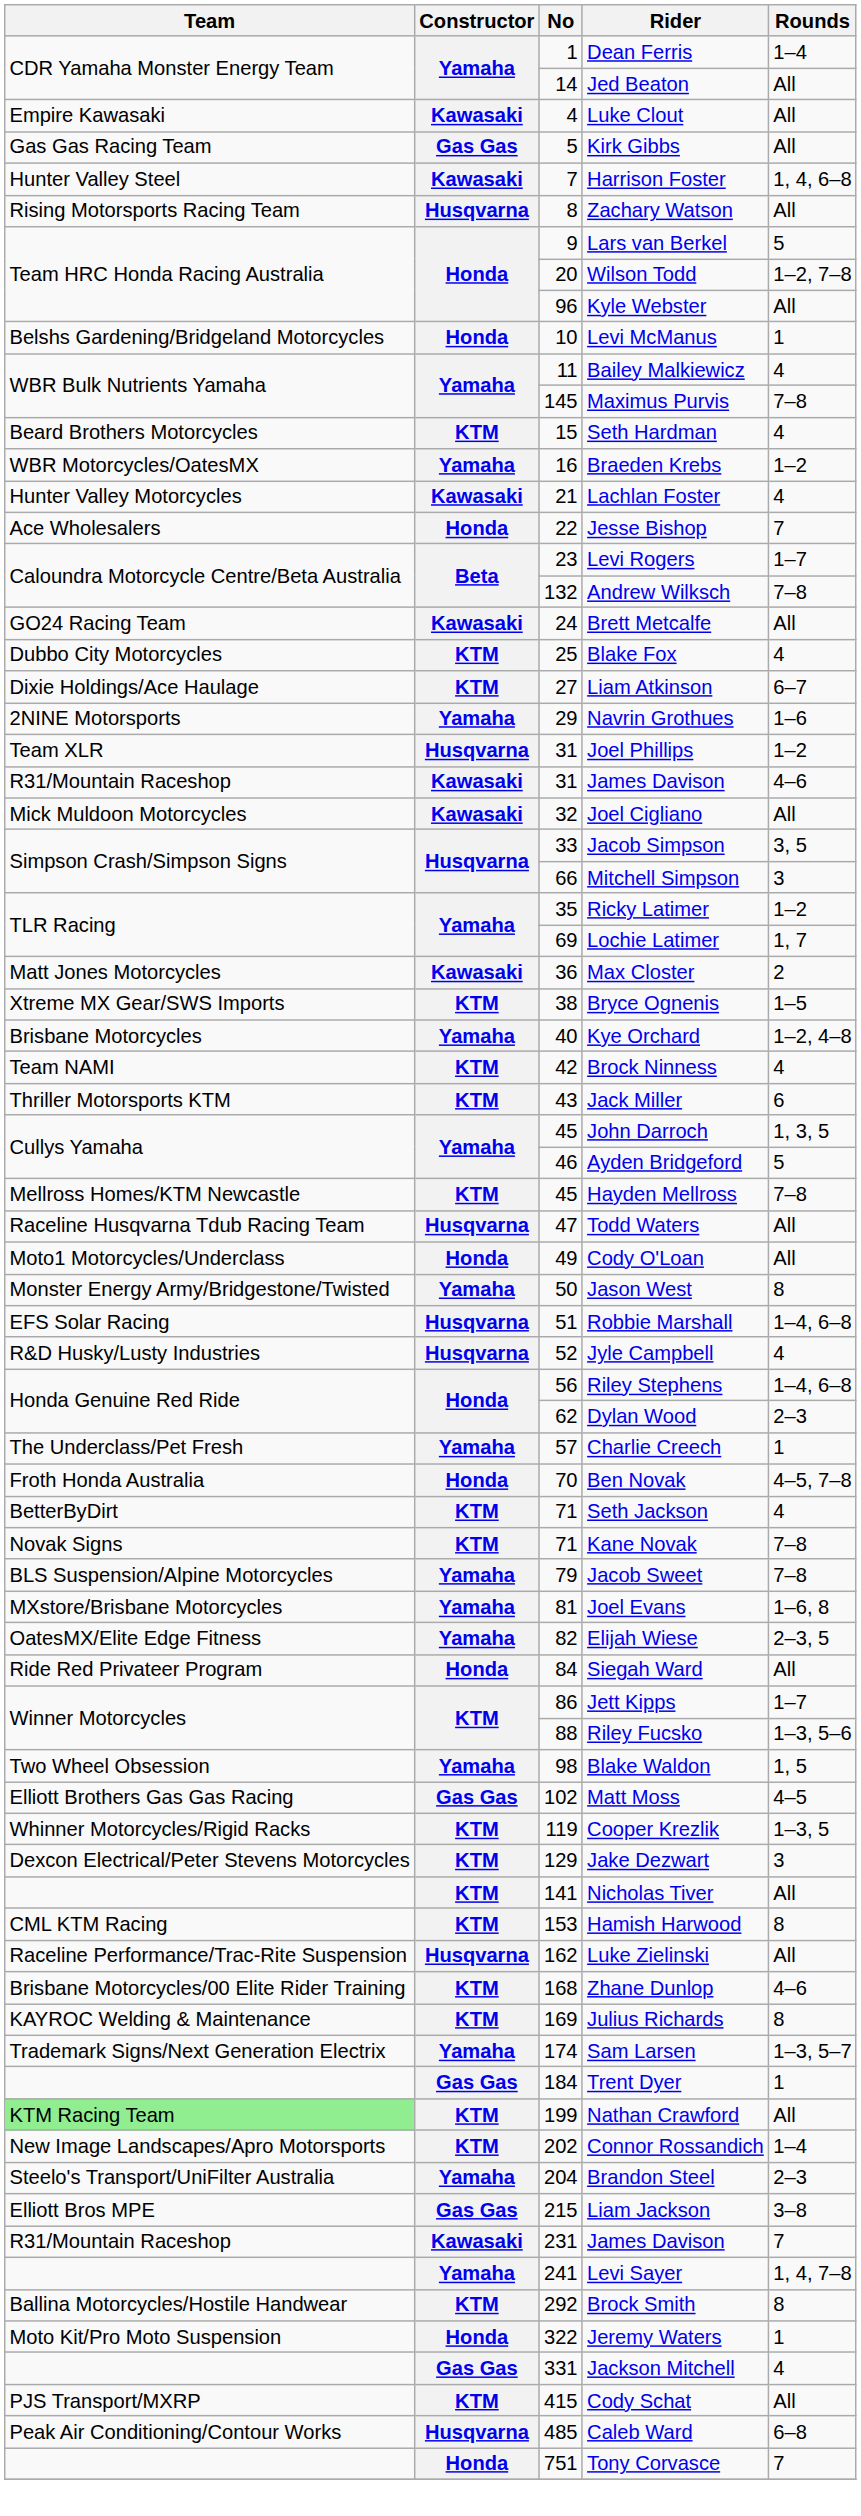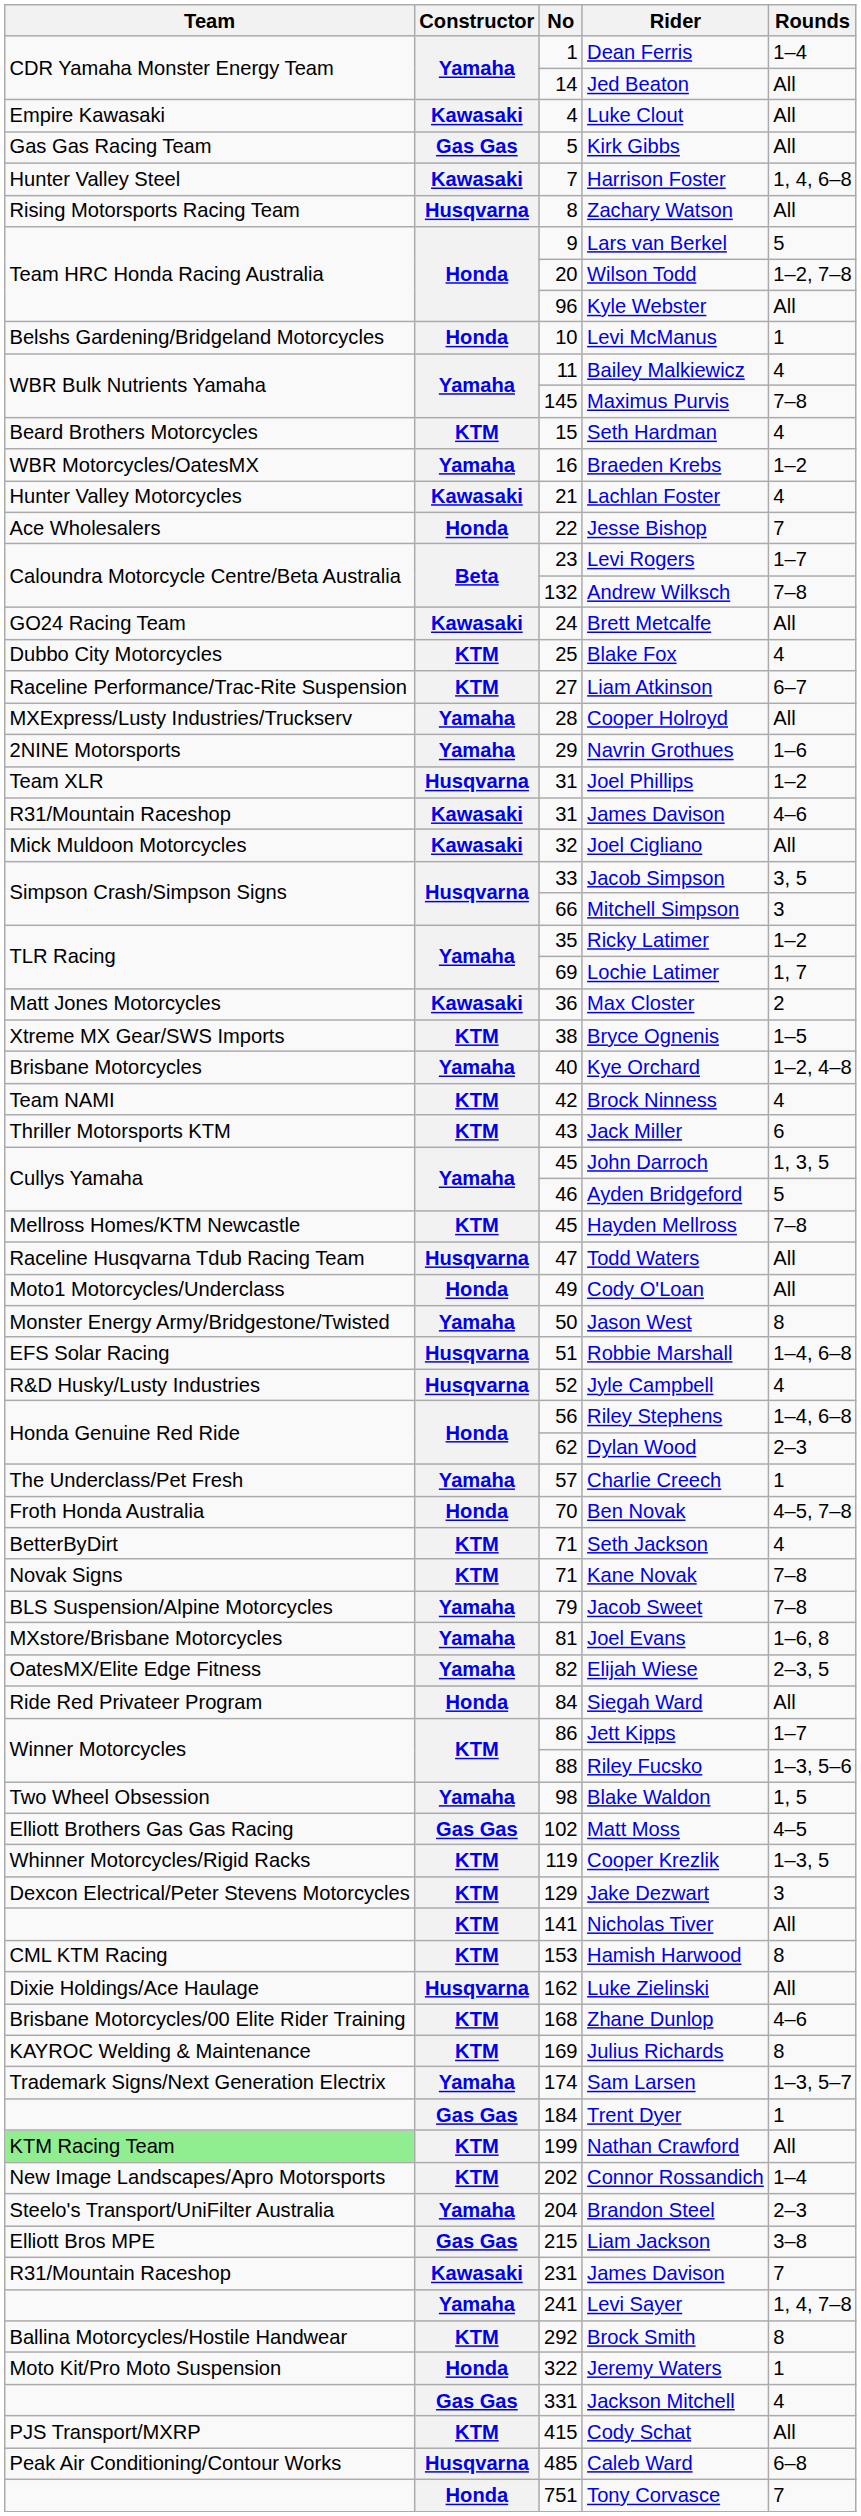Liam Atkinson | Team: Dixie Holdings/Ace Haulage -> Raceline Performance/Trac-Rite Suspension
+ row: MXExpress/Lusty Industries/Truckserv | Yamaha | 28 | Cooper Holroyd | All
Luke Zielinski | Team: Raceline Performance/Trac-Rite Suspension -> Dixie Holdings/Ace Haulage
